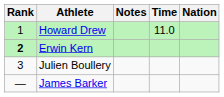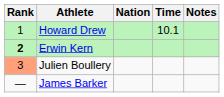columns swapped: Nation <-> Notes
Howard Drew | Time: 11.0 -> 10.1
Julien Boullery | Rank: no background -> lightsalmon background
